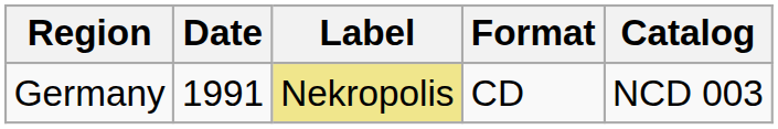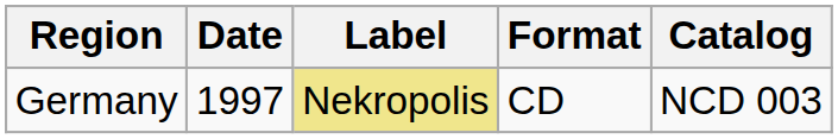Germany | Date: 1991 -> 1997
